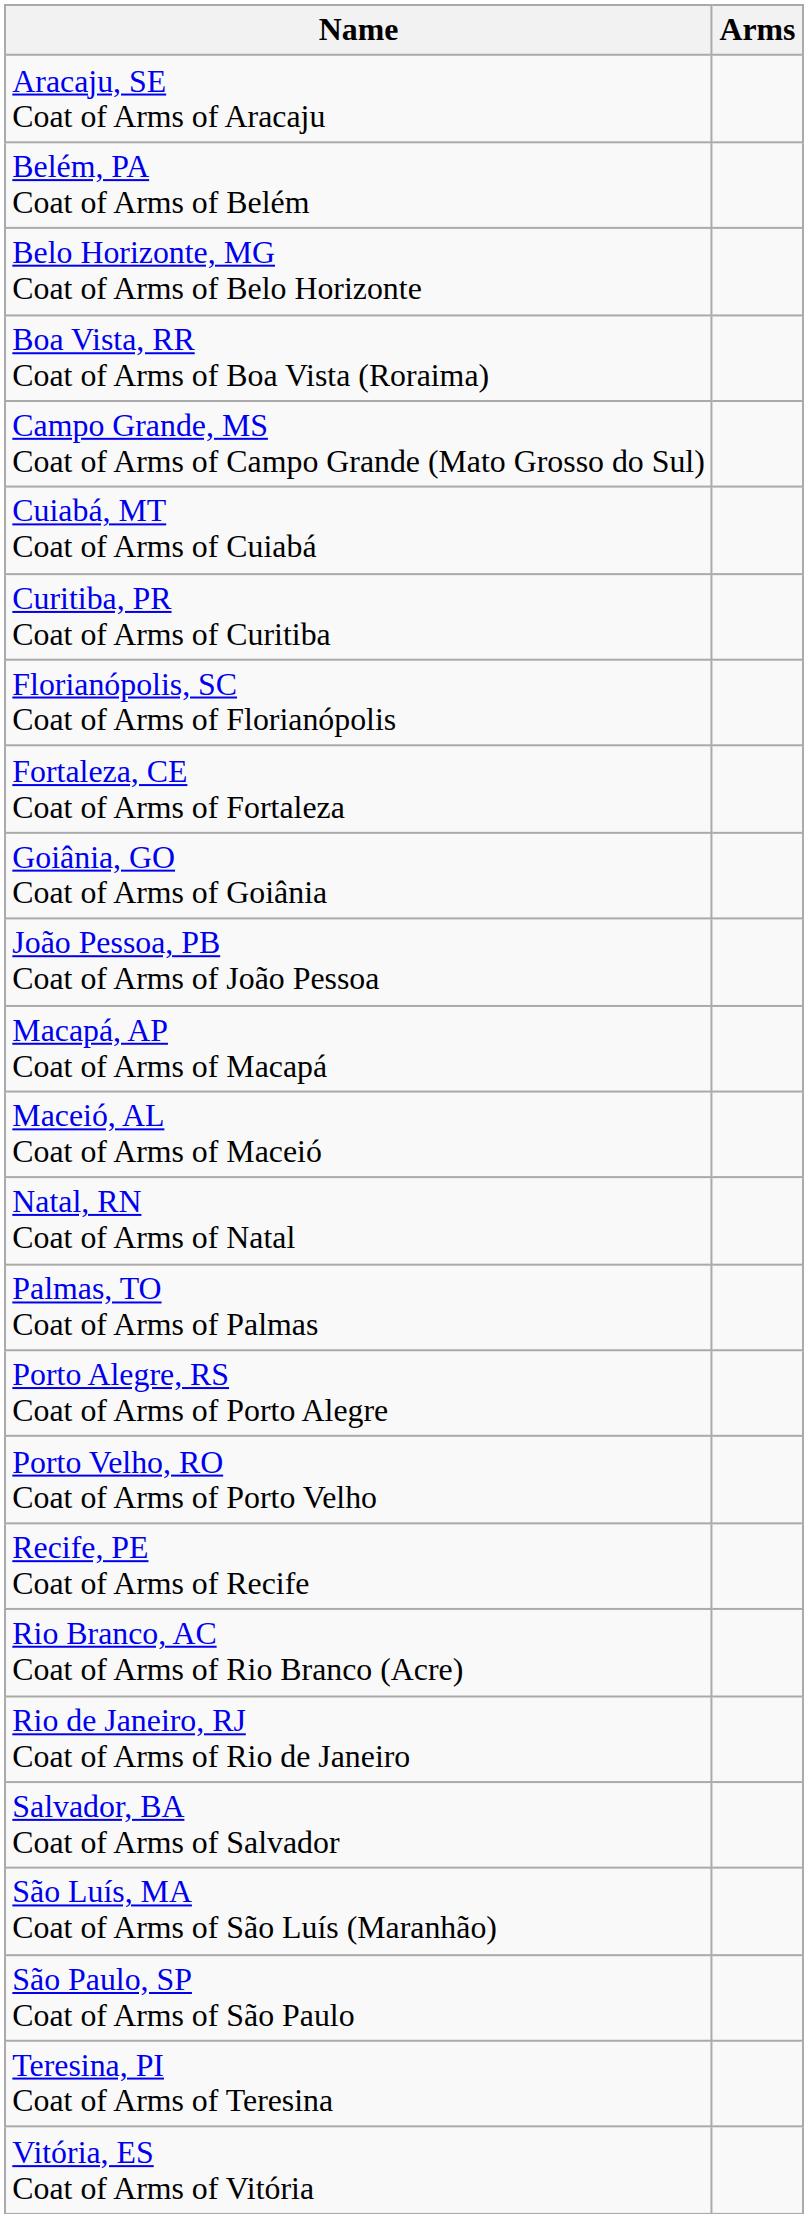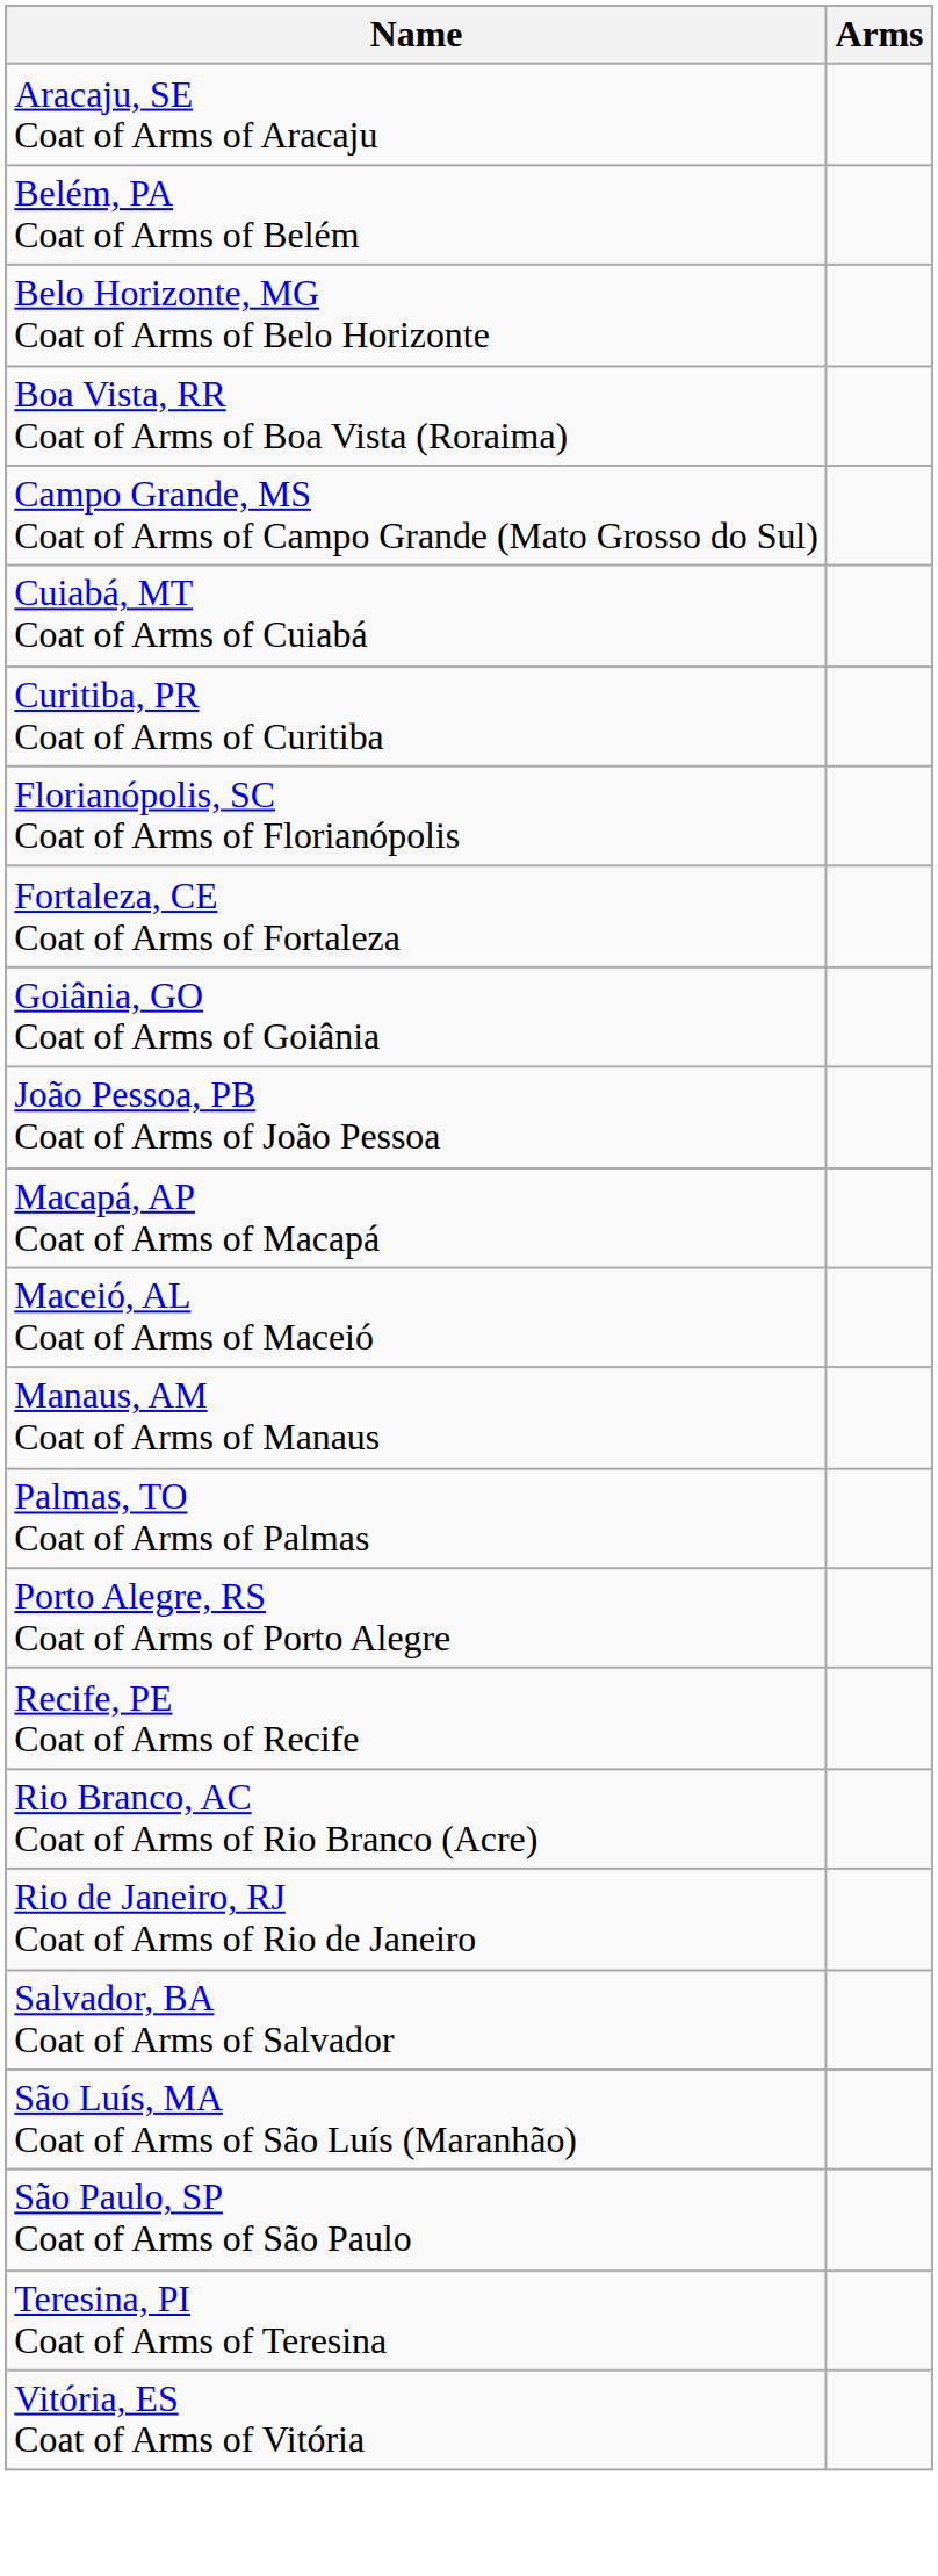+ row: Manaus, AM Coat of Arms of Manaus
- row: Natal, RN Coat of Arms of Natal
- row: Porto Velho, RO Coat of Arms of Porto Velho
